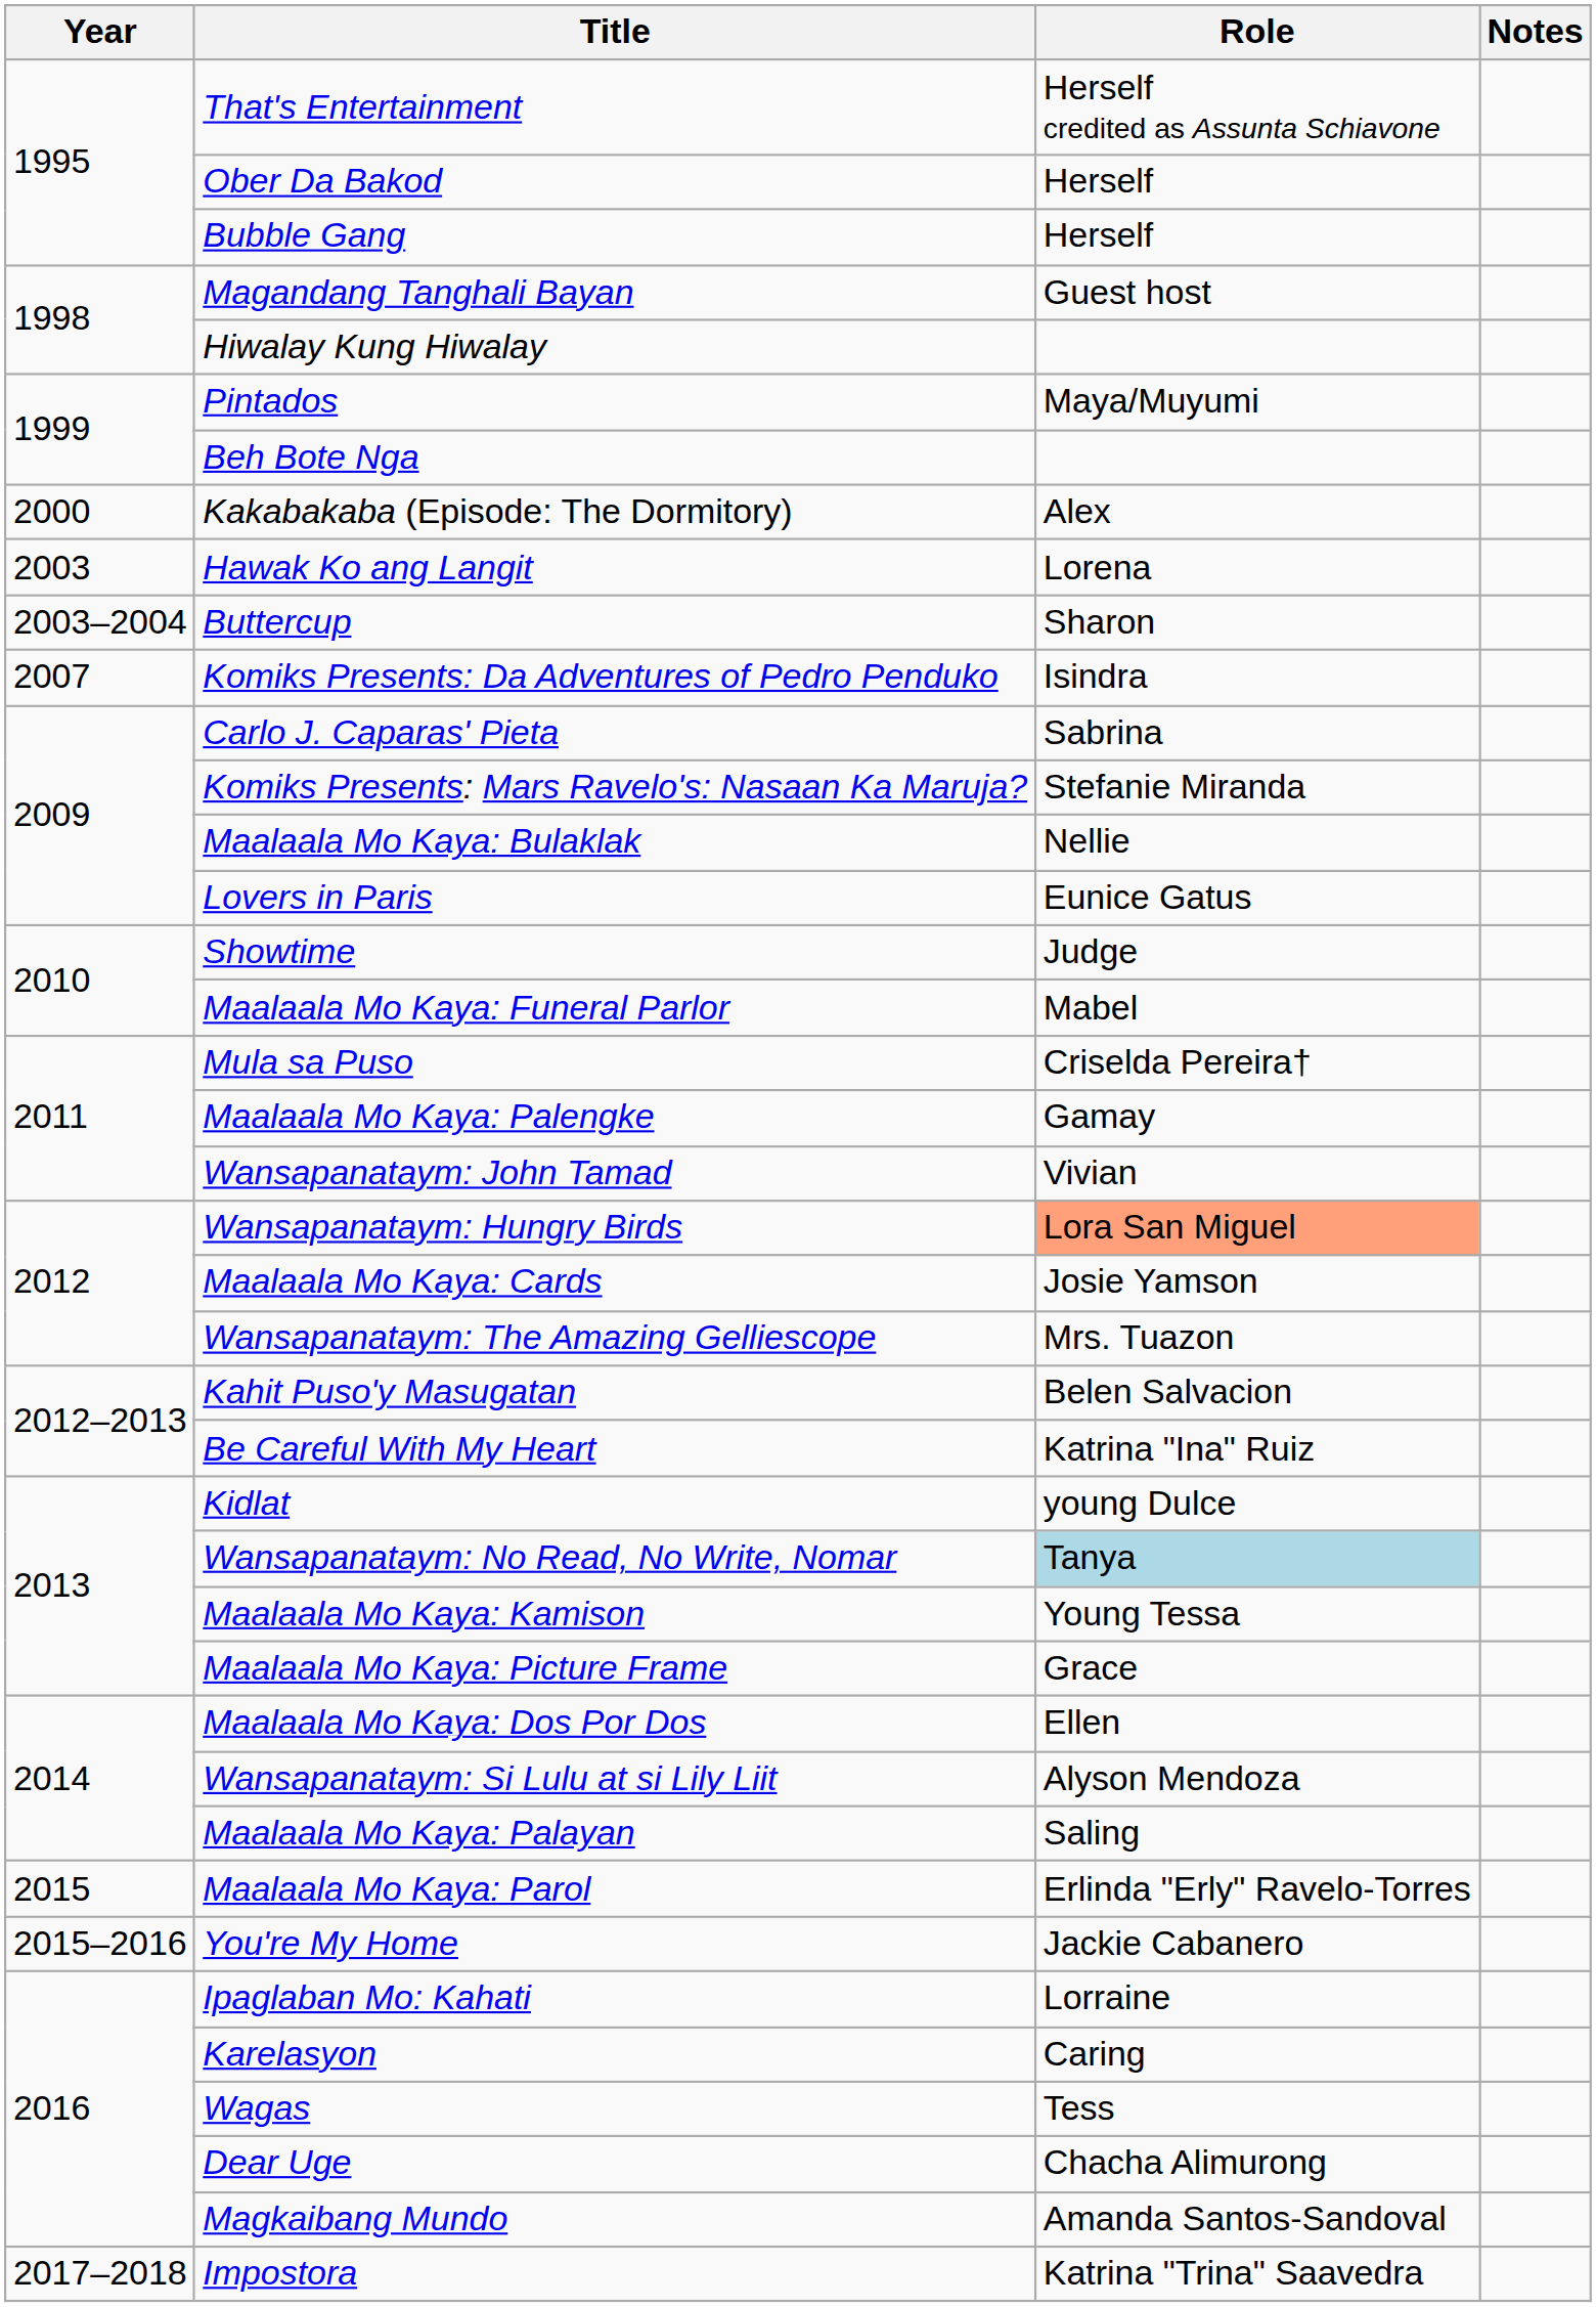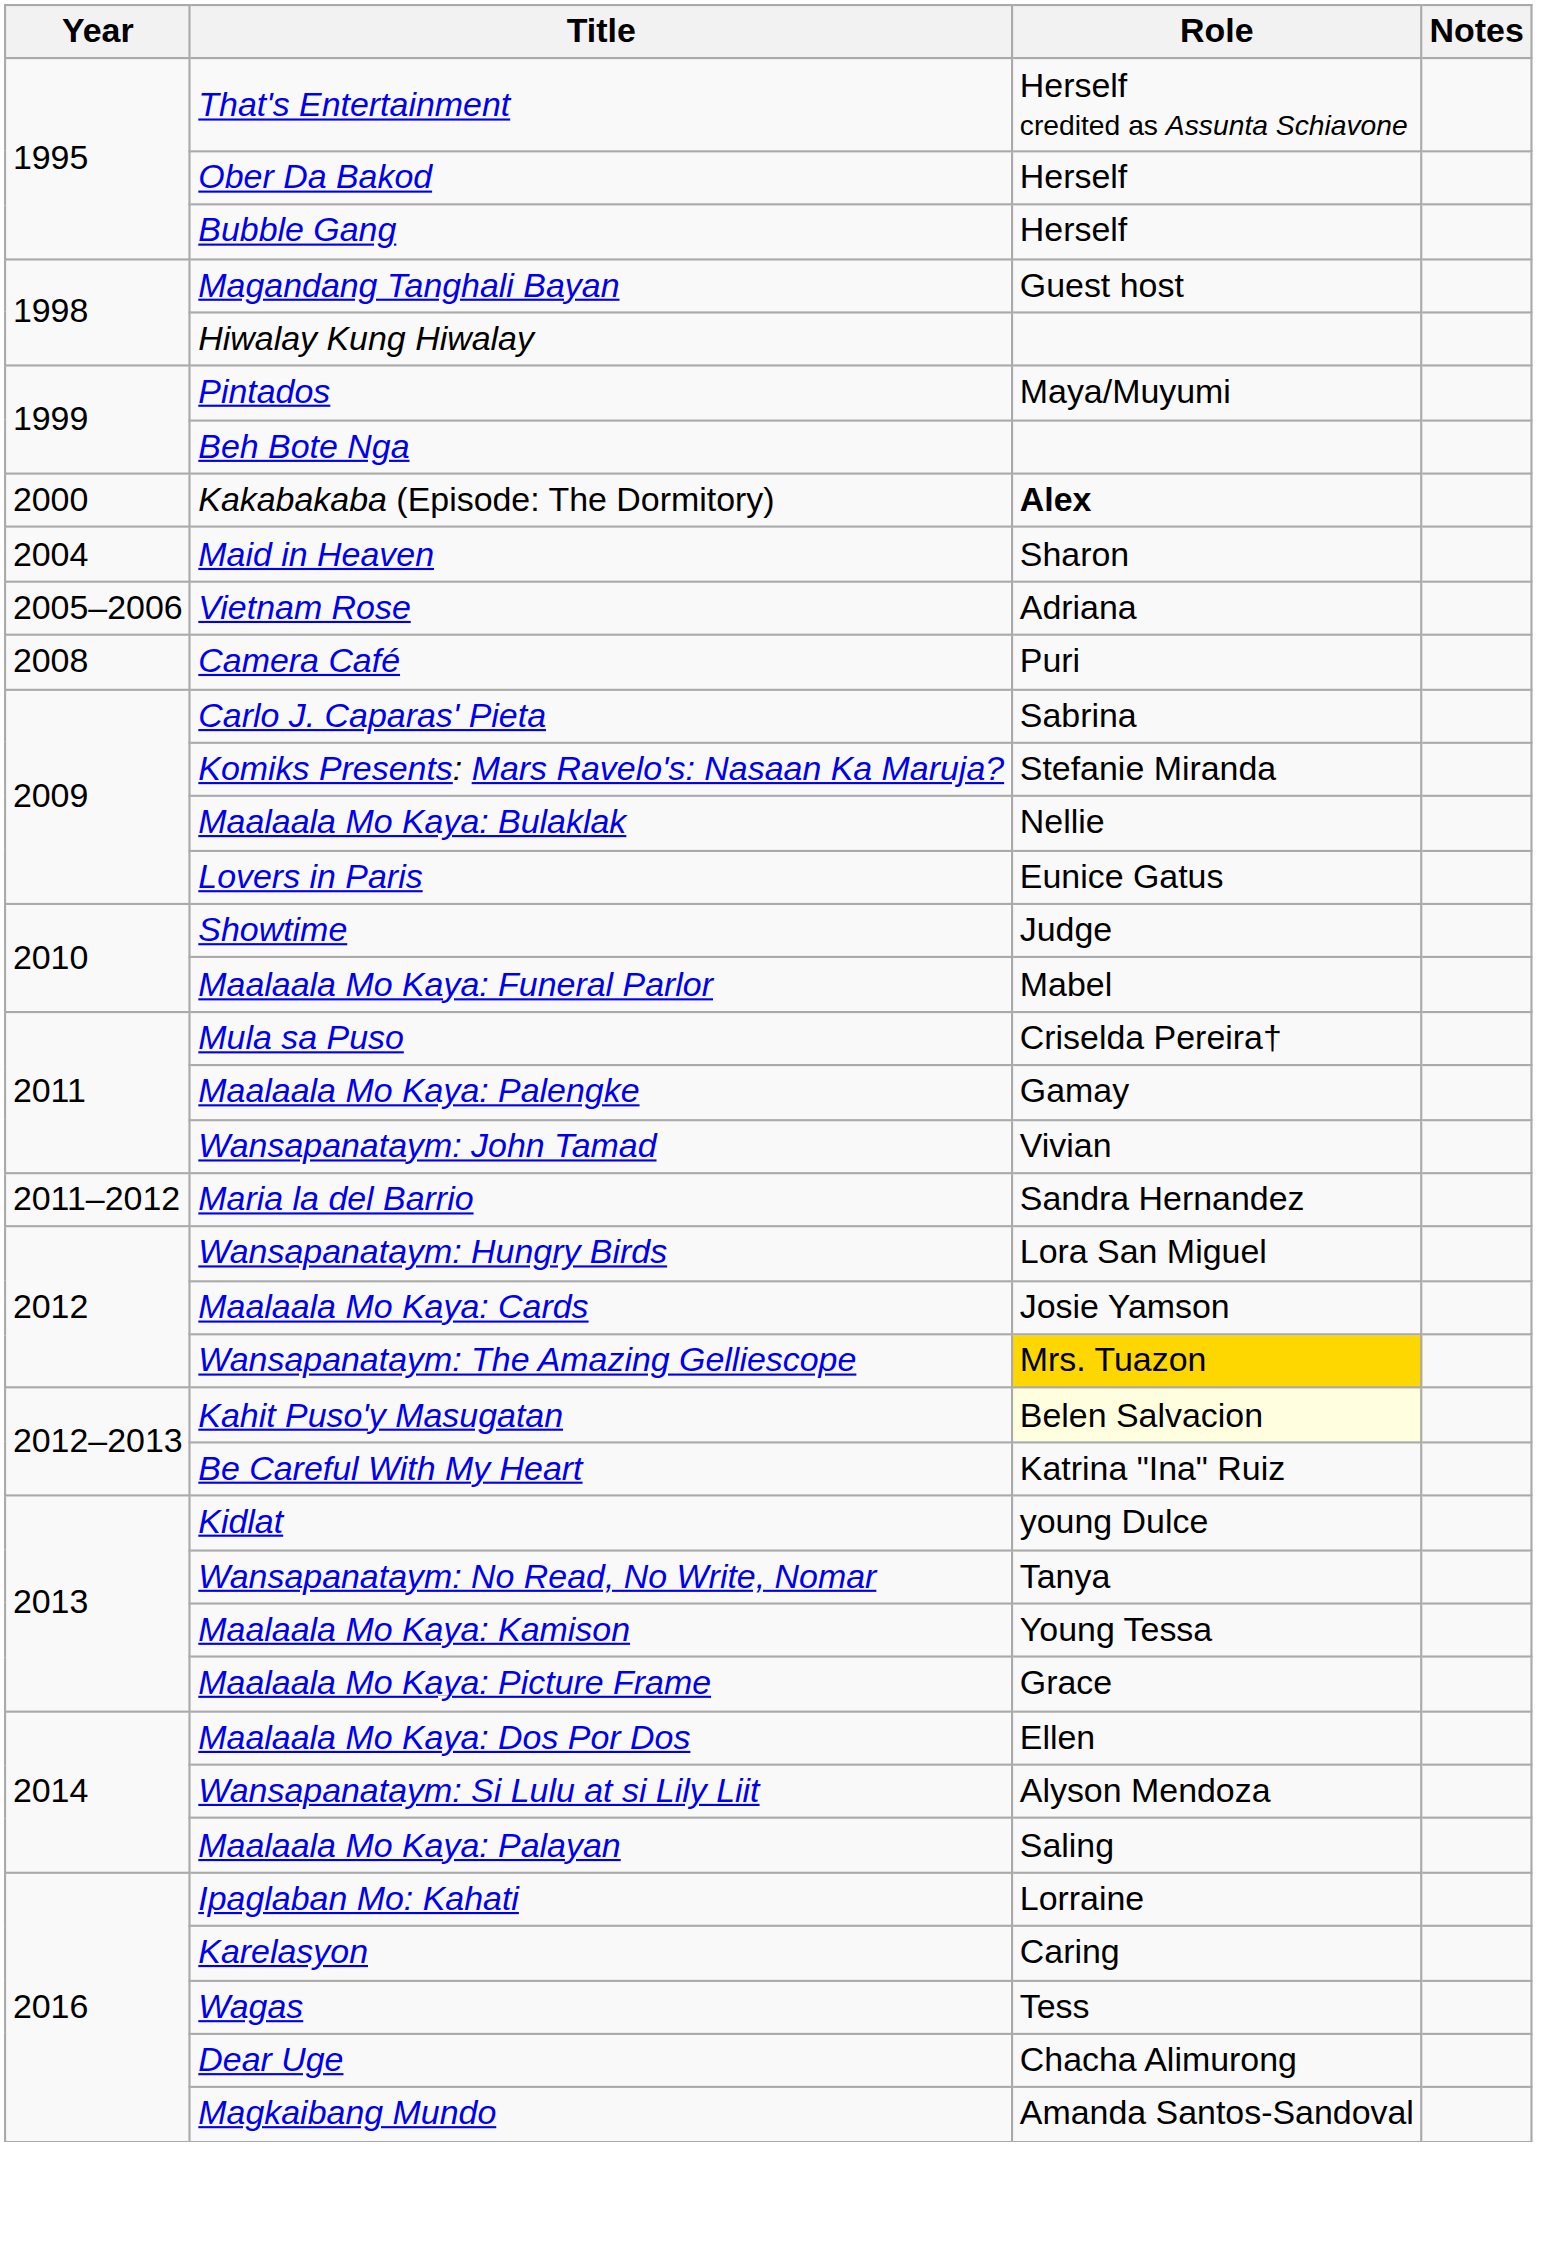Kakabakaba (Episode: The Dormitory) | Role: normal -> bold
- row: 2003 | Hawak Ko ang Langit | Lorena
- row: 2003–2004 | Buttercup | Sharon
+ row: 2004 | Maid in Heaven | Sharon
+ row: 2005–2006 | Vietnam Rose | Adriana
- row: 2007 | Komiks Presents: Da Adventures of Pedro Penduko | Isindra
+ row: 2008 | Camera Café | Puri
+ row: 2011–2012 | Maria la del Barrio | Sandra Hernandez
Wansapanataym: Hungry Birds | Role: lightsalmon background -> no background
Wansapanataym: The Amazing Gelliescope | Role: no background -> gold background
Kahit Puso'y Masugatan | Role: no background -> lightyellow background
Wansapanataym: No Read, No Write, Nomar | Role: lightblue background -> no background
- row: 2015 | Maalaala Mo Kaya: Parol | Erlinda "Erly" Ravelo-Torres
- row: 2015–2016 | You're My Home | Jackie Cabanero
- row: 2017–2018 | Impostora | Katrina "Trina" Saavedra
